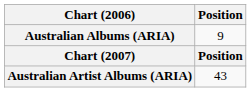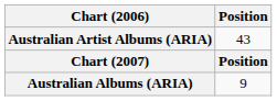rows swapped: Australian Albums (ARIA) <-> Australian Artist Albums (ARIA)
